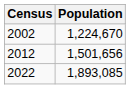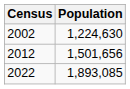2002 | Population: 1,224,670 -> 1,224,630
